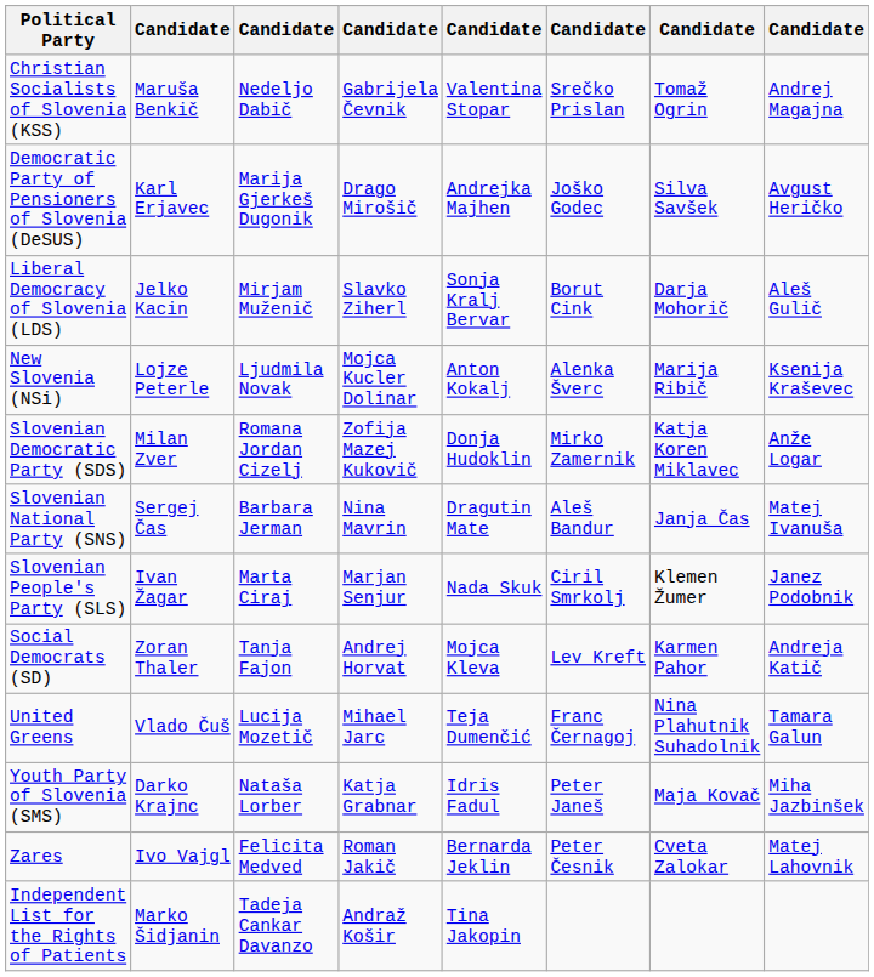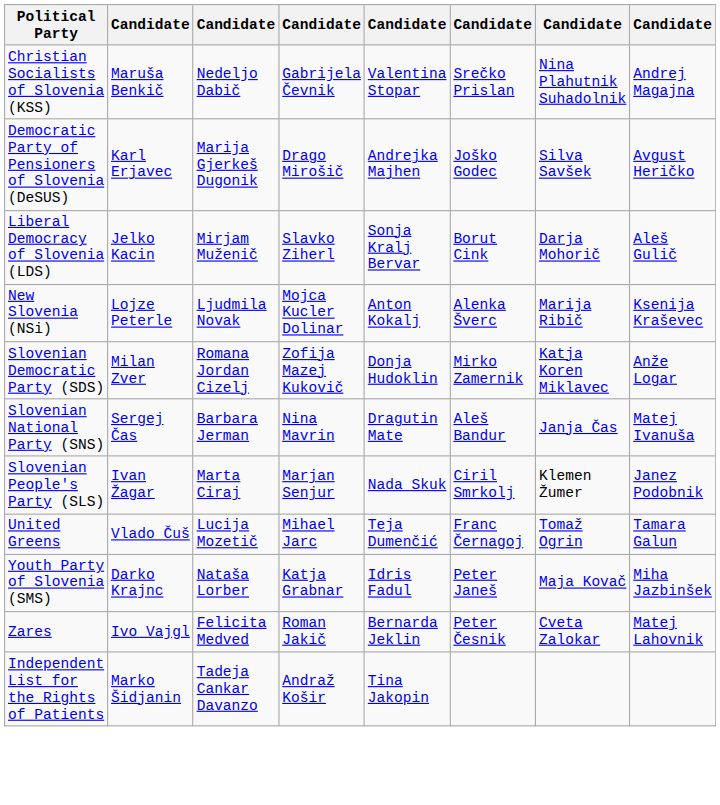Christian Socialists of Slovenia (KSS) | column 7: Tomaž Ogrin -> Nina Plahutnik Suhadolnik
- row: Social Democrats (SD) | Zoran Thaler | Tanja Fajon | Andrej Horvat | Mojca Kleva | Lev Kreft | Karmen Pahor | Andreja Katič
United Greens | column 7: Nina Plahutnik Suhadolnik -> Tomaž Ogrin
